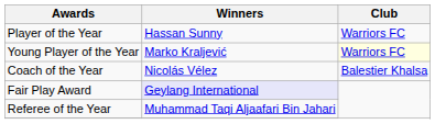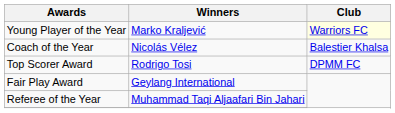- row: Player of the Year | Hassan Sunny | Warriors FC
+ row: Top Scorer Award | Rodrigo Tosi | DPMM FC
Fair Play Award | Winners: lavender background -> no background
